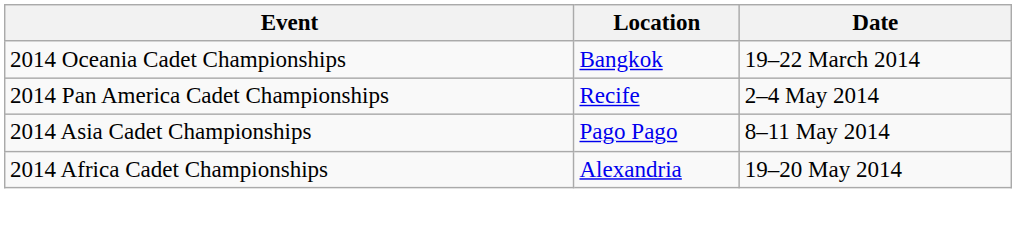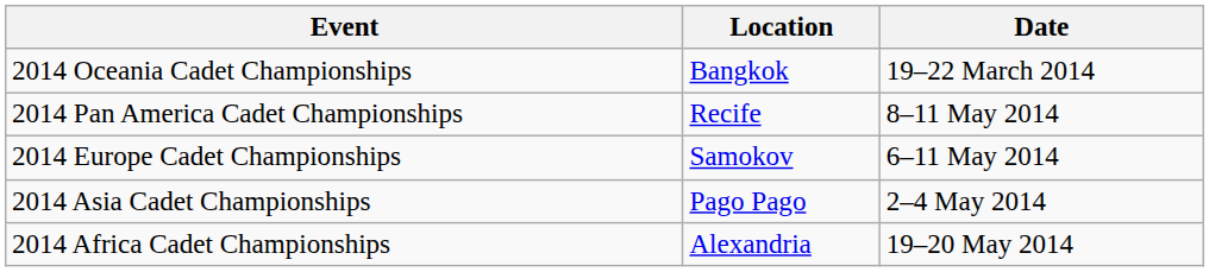2014 Pan America Cadet Championships | Date: 2–4 May 2014 -> 8–11 May 2014
+ row: 2014 Europe Cadet Championships | Samokov | 6–11 May 2014
2014 Asia Cadet Championships | Date: 8–11 May 2014 -> 2–4 May 2014
